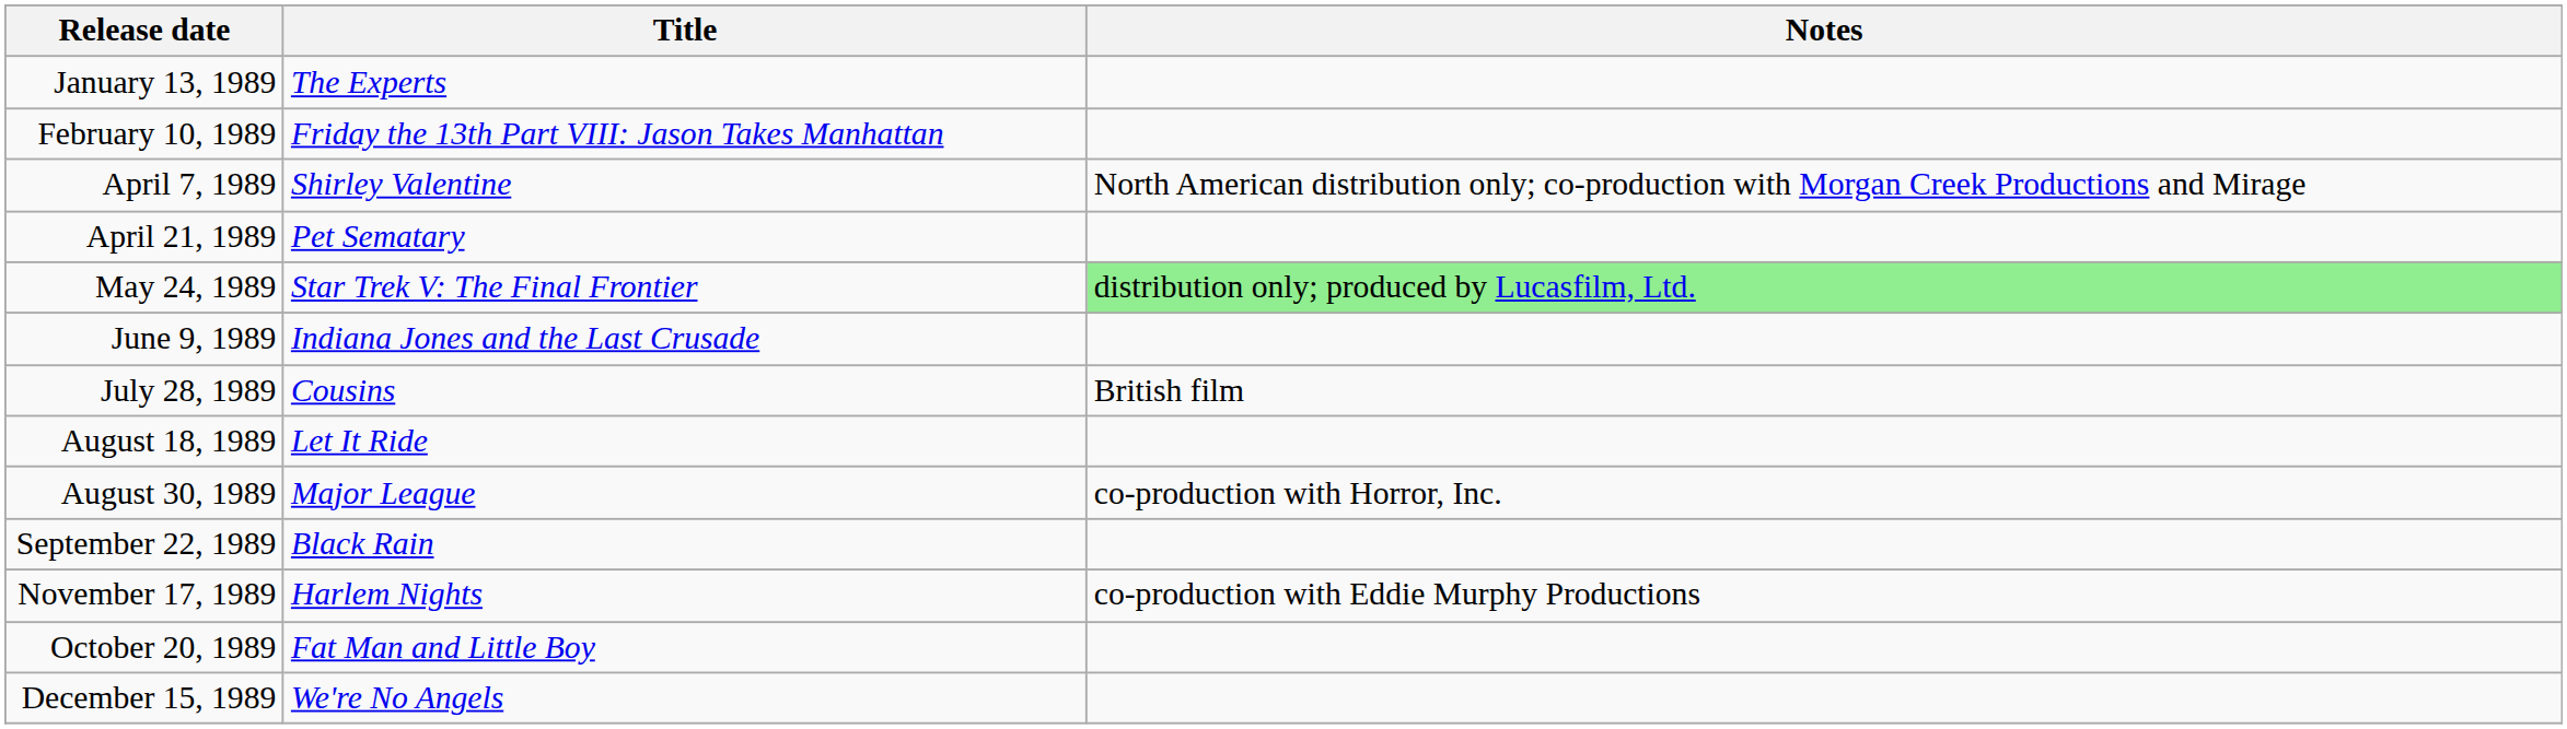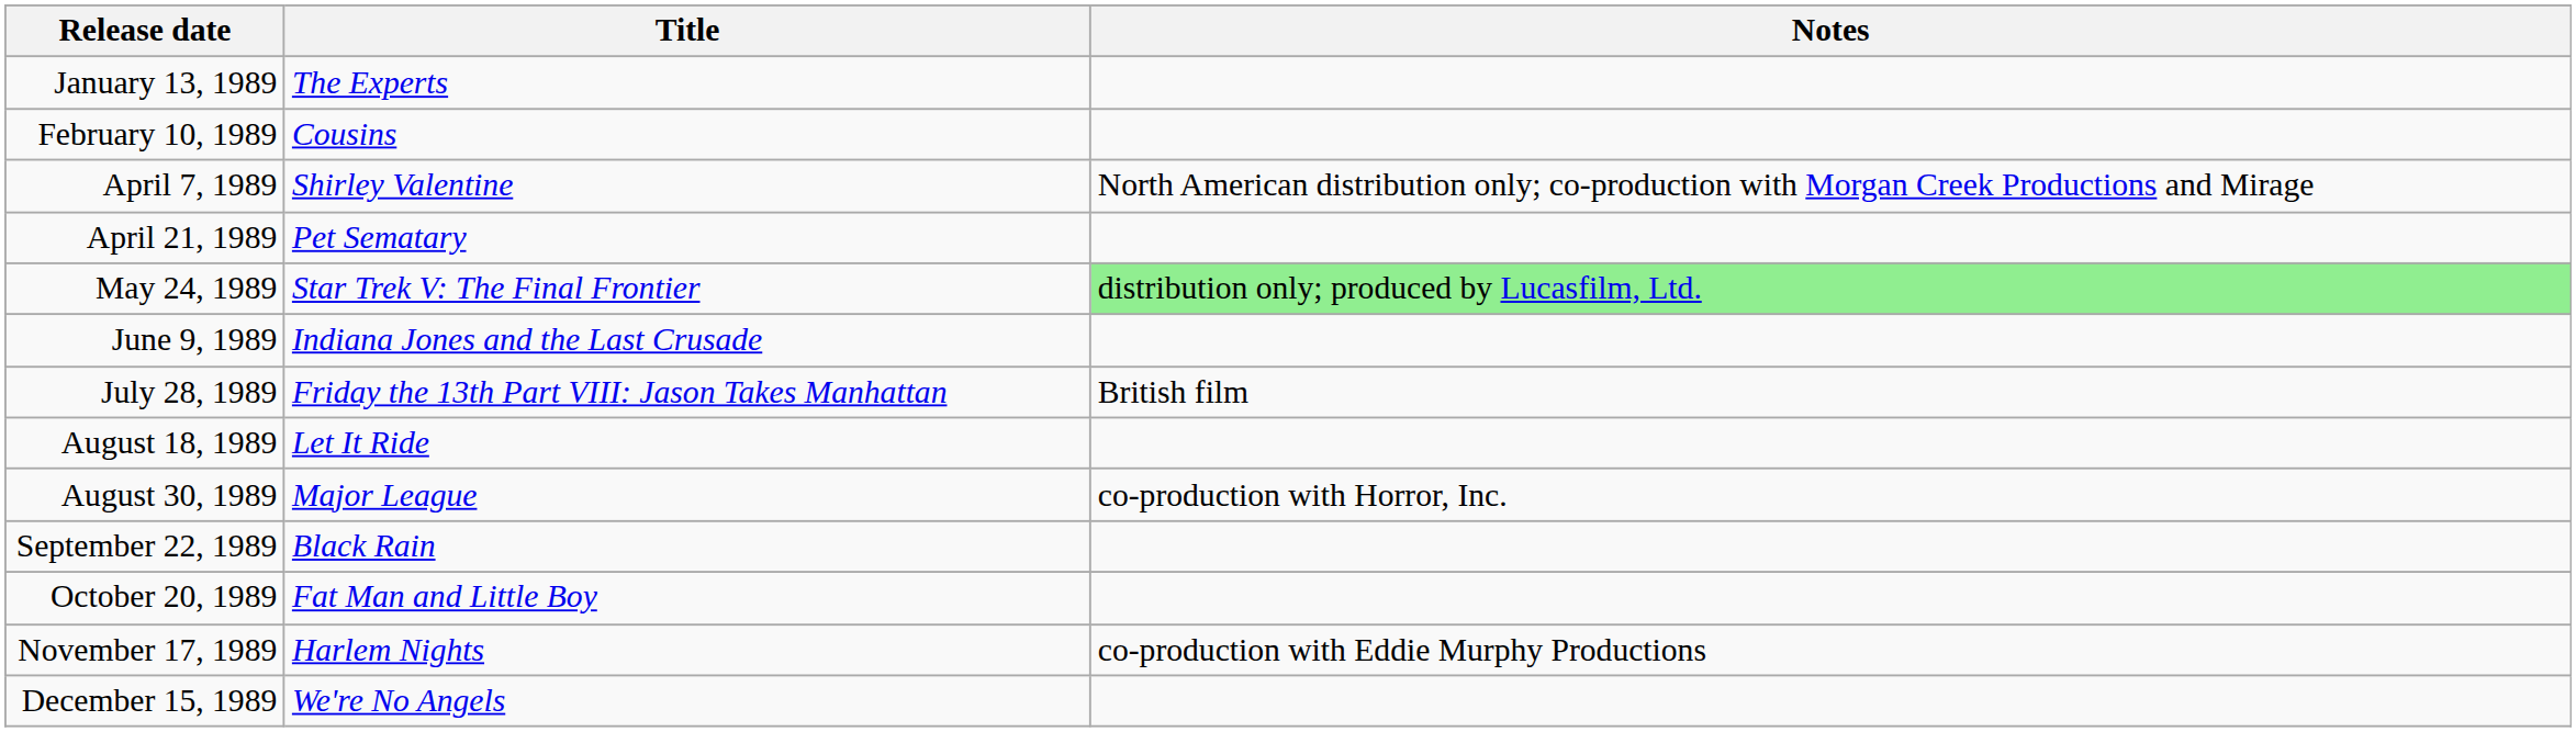February 10, 1989 | Title: Friday the 13th Part VIII: Jason Takes Manhattan -> Cousins
July 28, 1989 | Title: Cousins -> Friday the 13th Part VIII: Jason Takes Manhattan
rows swapped: October 20, 1989 <-> November 17, 1989
